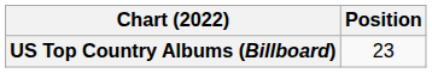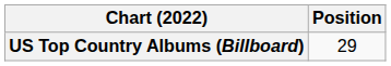US Top Country Albums (Billboard) | Position: 23 -> 29
